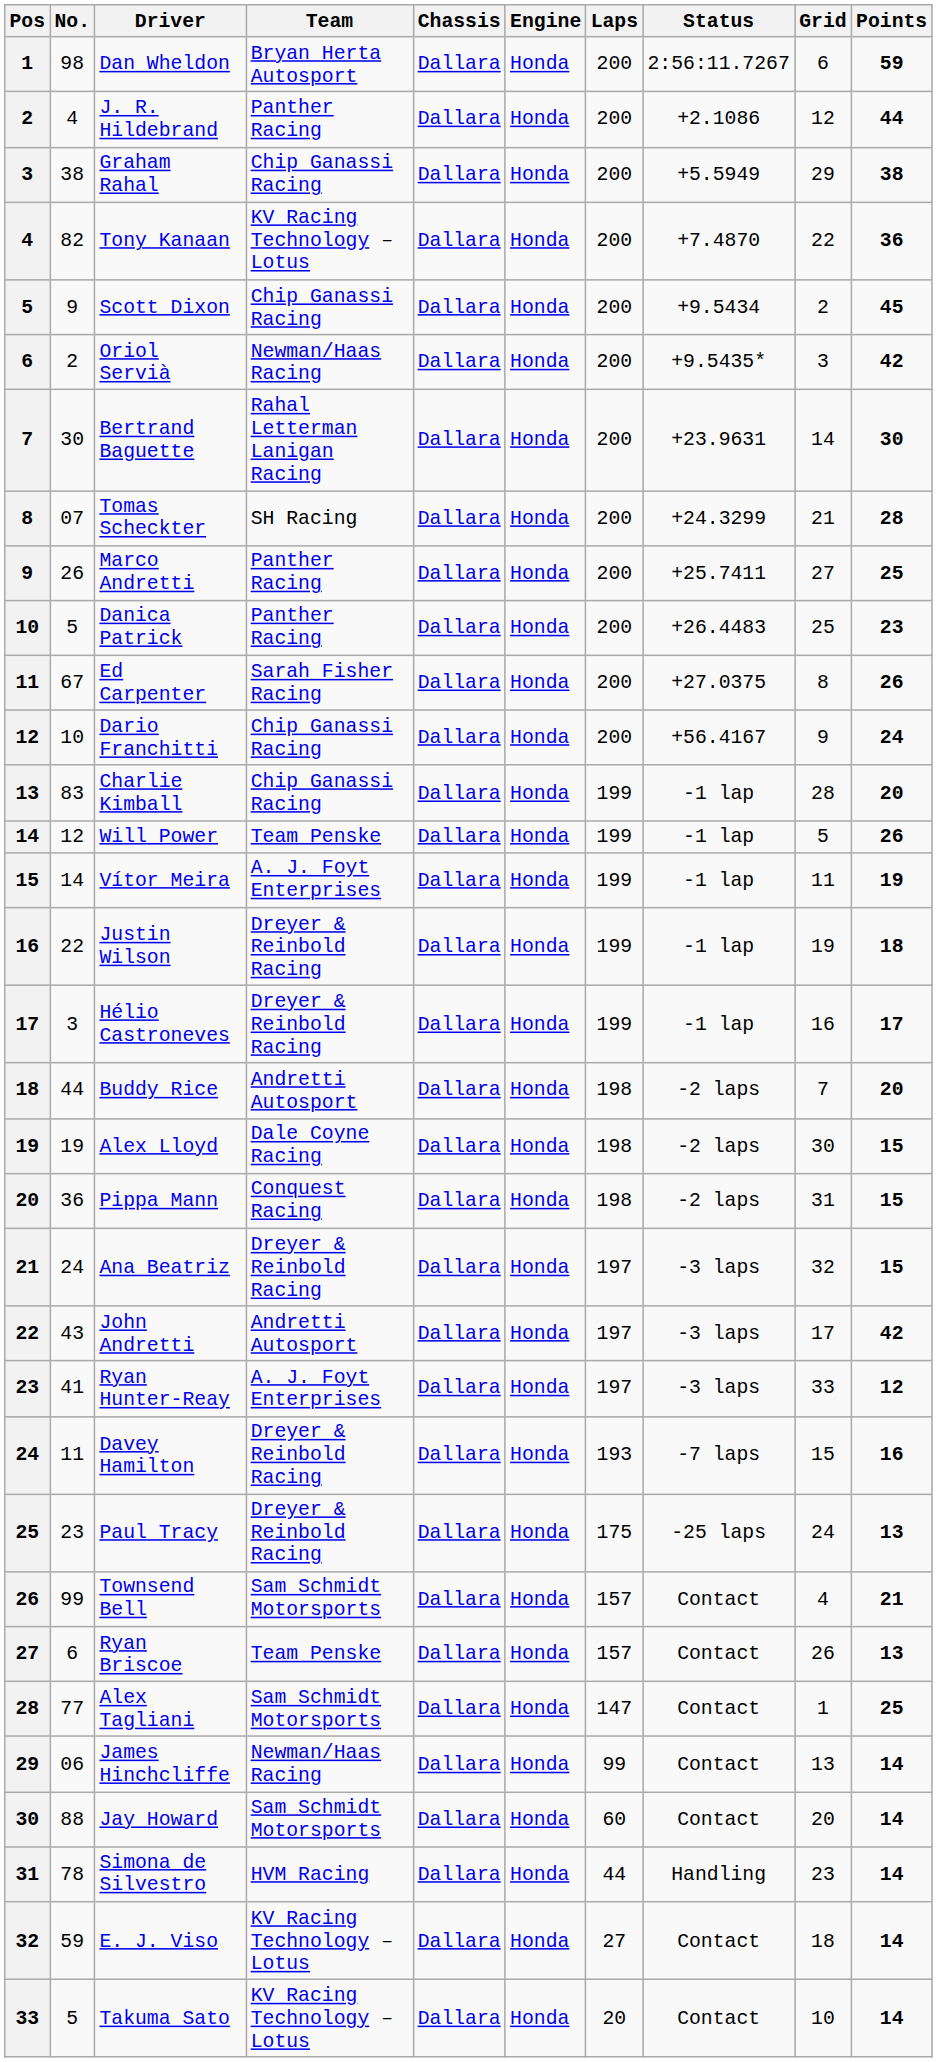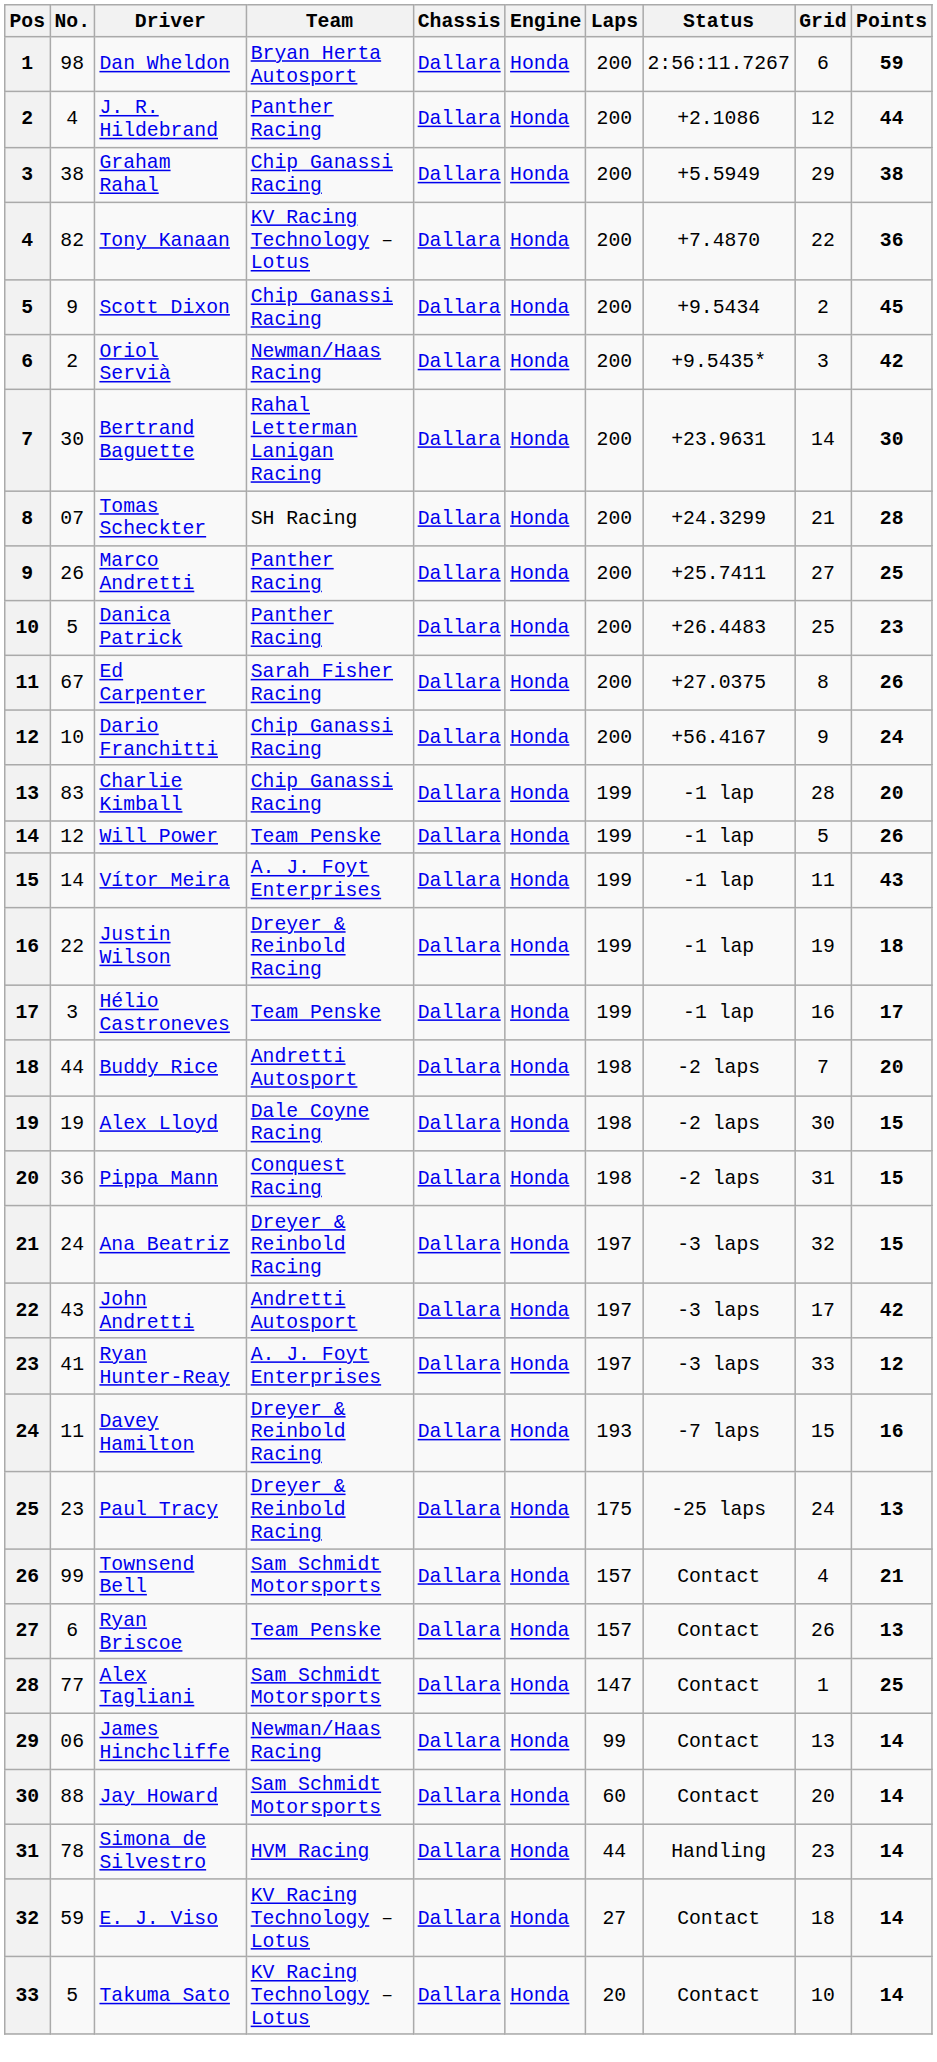Vítor Meira | Points: 19 -> 43
Hélio Castroneves | Team: Dreyer & Reinbold Racing -> Team Penske
